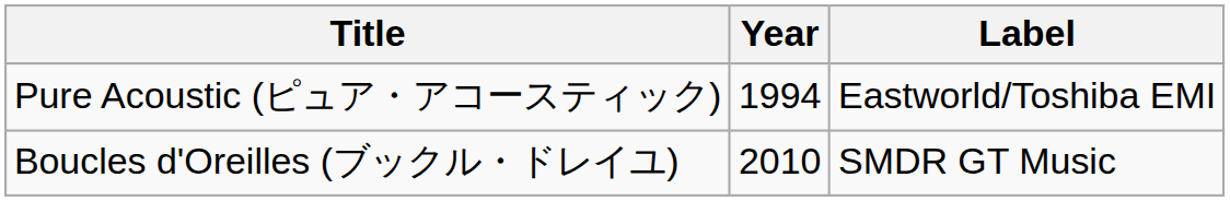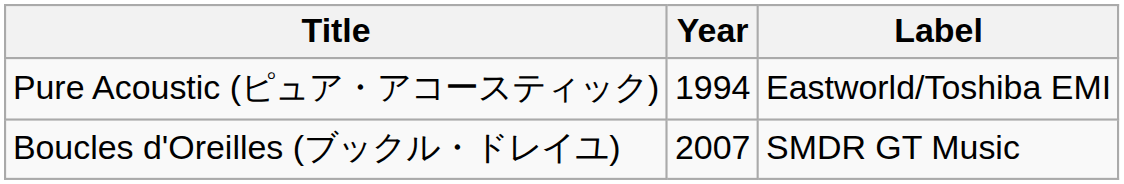Boucles d'Oreilles (ブックル・ドレイユ) | Year: 2010 -> 2007
